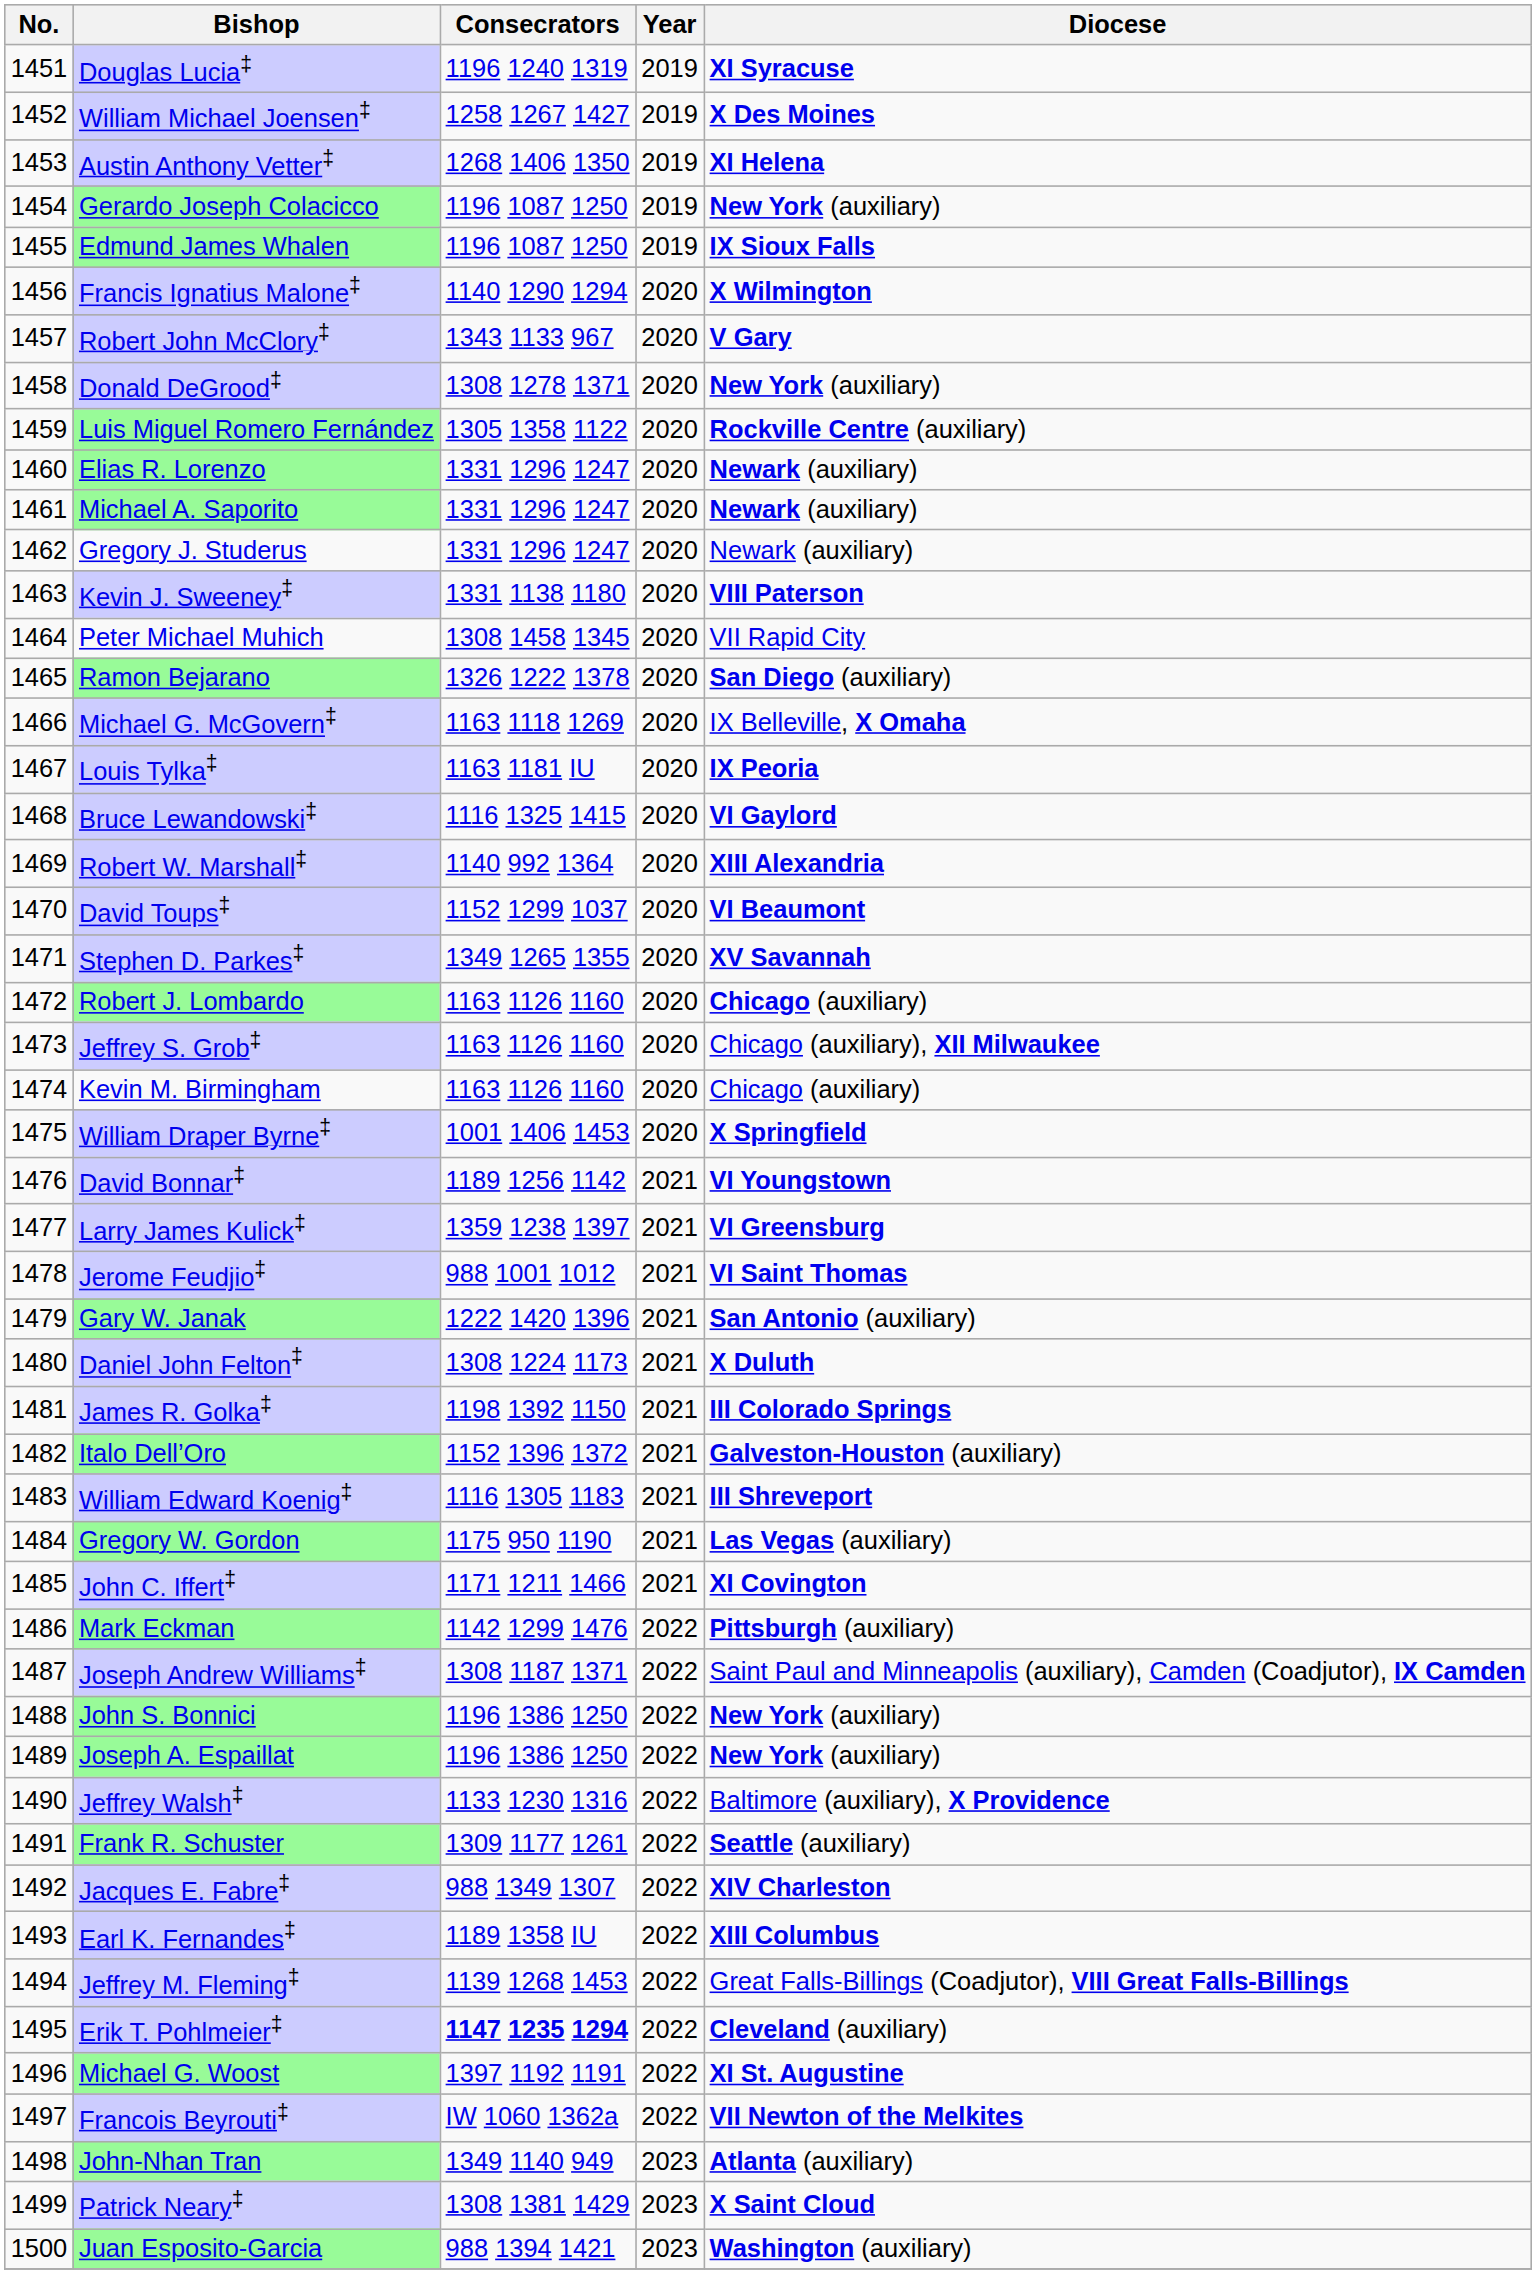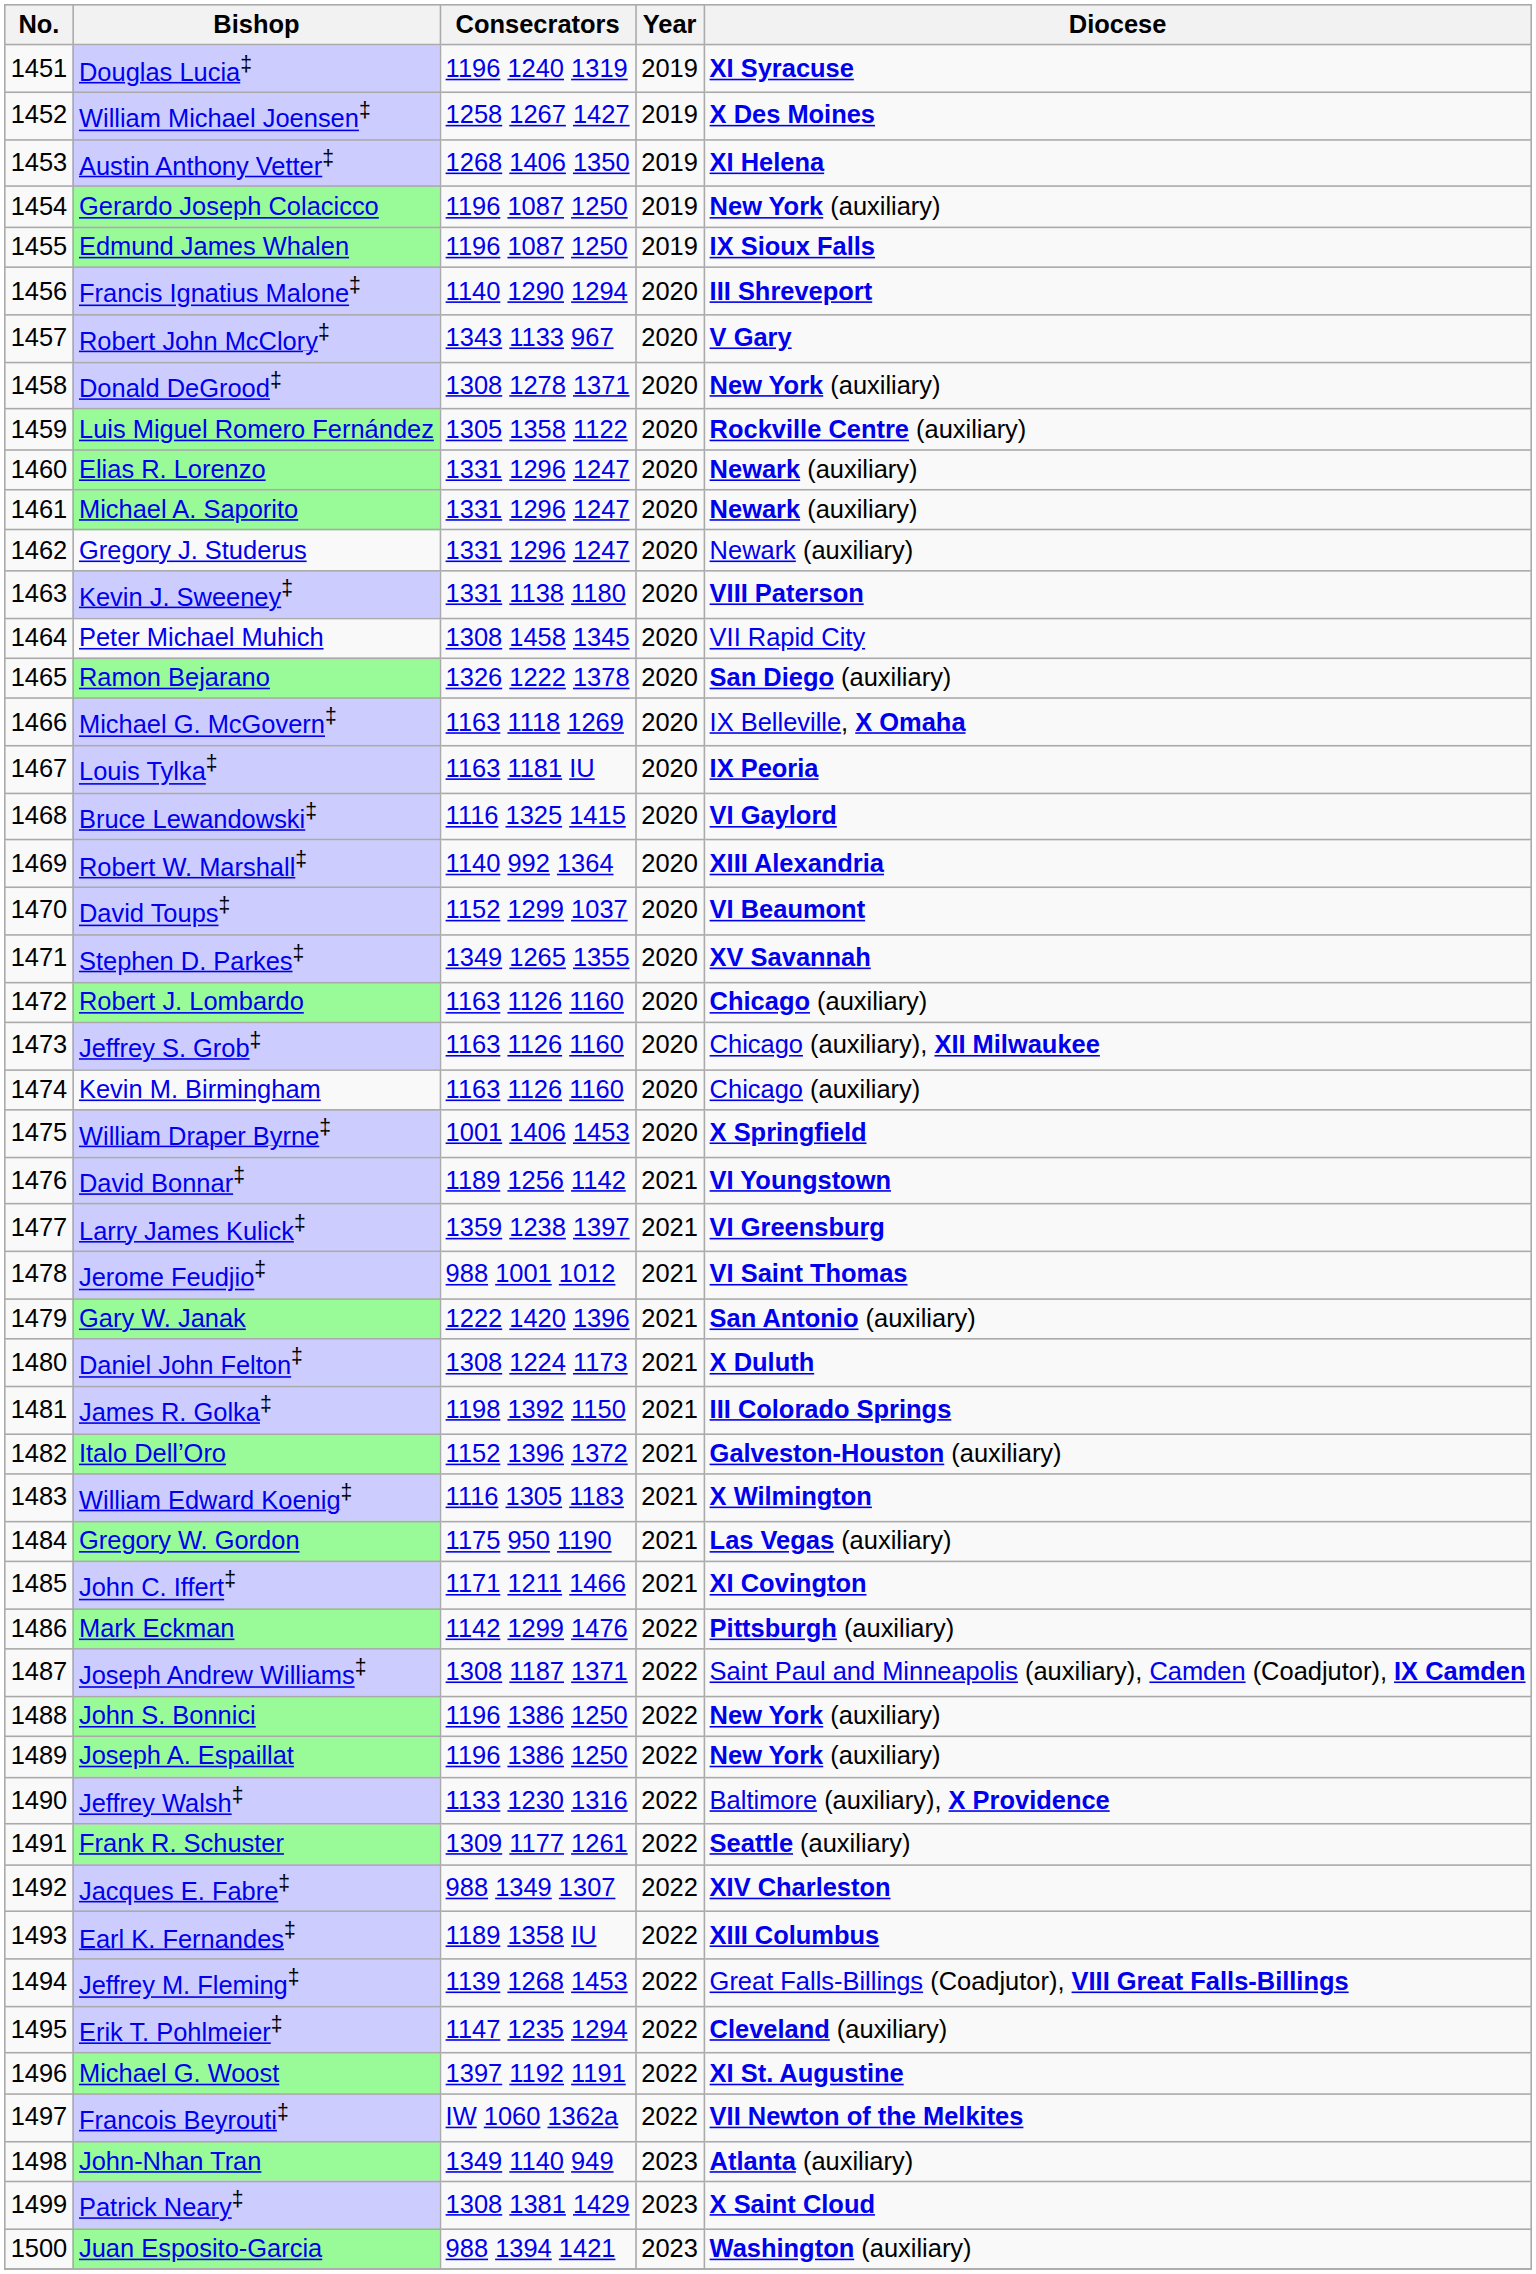Francis Ignatius Malone‡ | Diocese: X Wilmington -> III Shreveport
William Edward Koenig‡ | Diocese: III Shreveport -> X Wilmington
Erik T. Pohlmeier‡ | Consecrators: bold -> normal
